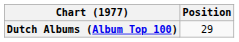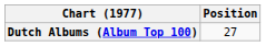Dutch Albums (Album Top 100) | Position: 29 -> 27
